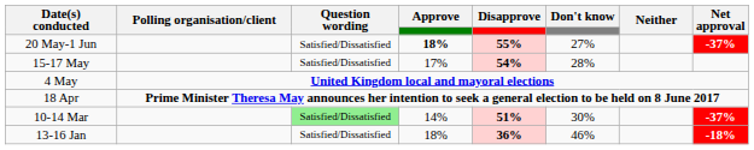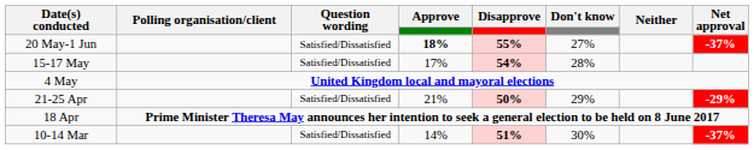+ row: 21-25 Apr | Satisfied/Dissatisfied | 21% | 50% | 29% | -29%
10-14 Mar | Question wording: lightgreen background -> no background
- row: 13-16 Jan | Satisfied/Dissatisfied | 18% | 36% | 46% | -18%
